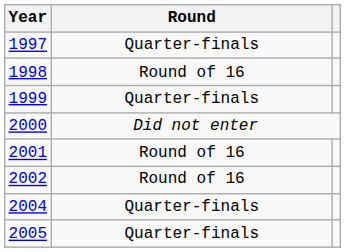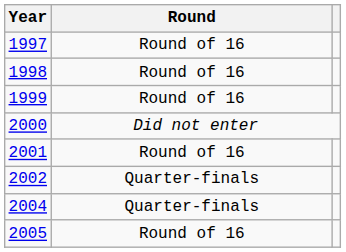1997 | Round: Quarter-finals -> Round of 16
1999 | Round: Quarter-finals -> Round of 16
2002 | Round: Round of 16 -> Quarter-finals
2005 | Round: Quarter-finals -> Round of 16
